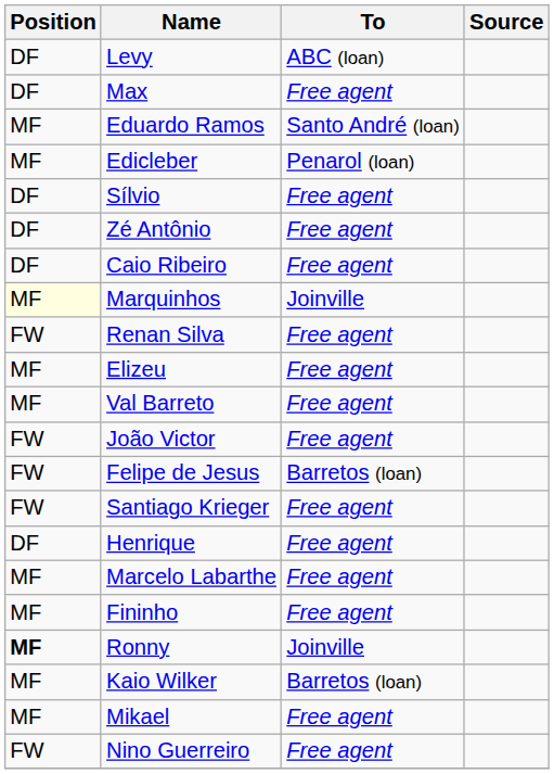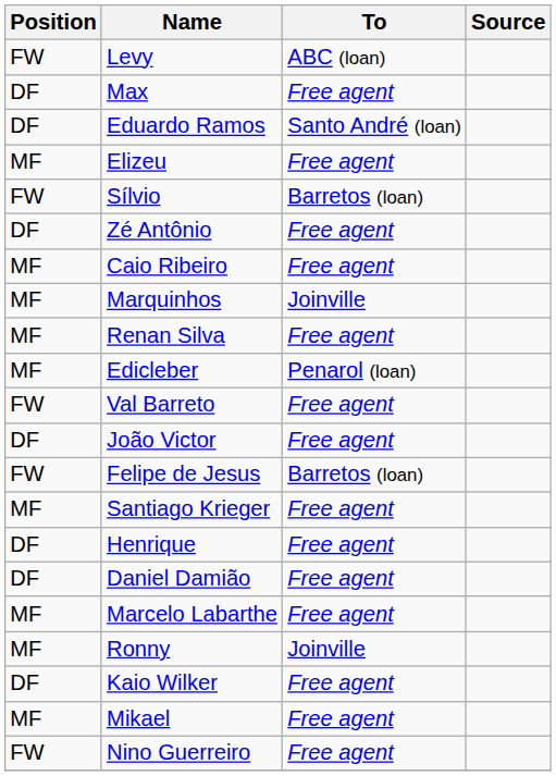Levy | Position: DF -> FW
Eduardo Ramos | Position: MF -> DF
rows swapped: Edicleber <-> Elizeu
Sílvio | Position: DF -> FW
Sílvio | To: Free agent -> Barretos (loan)
Caio Ribeiro | Position: DF -> MF
Marquinhos | Position: lightyellow background -> no background
Renan Silva | Position: FW -> MF
Val Barreto | Position: MF -> FW
João Victor | Position: FW -> DF
Santiago Krieger | Position: FW -> MF
+ row: DF | Daniel Damião | Free agent
- row: MF | Fininho | Free agent
Ronny | Position: bold -> normal
Kaio Wilker | Position: MF -> DF
Kaio Wilker | To: Barretos (loan) -> Free agent
